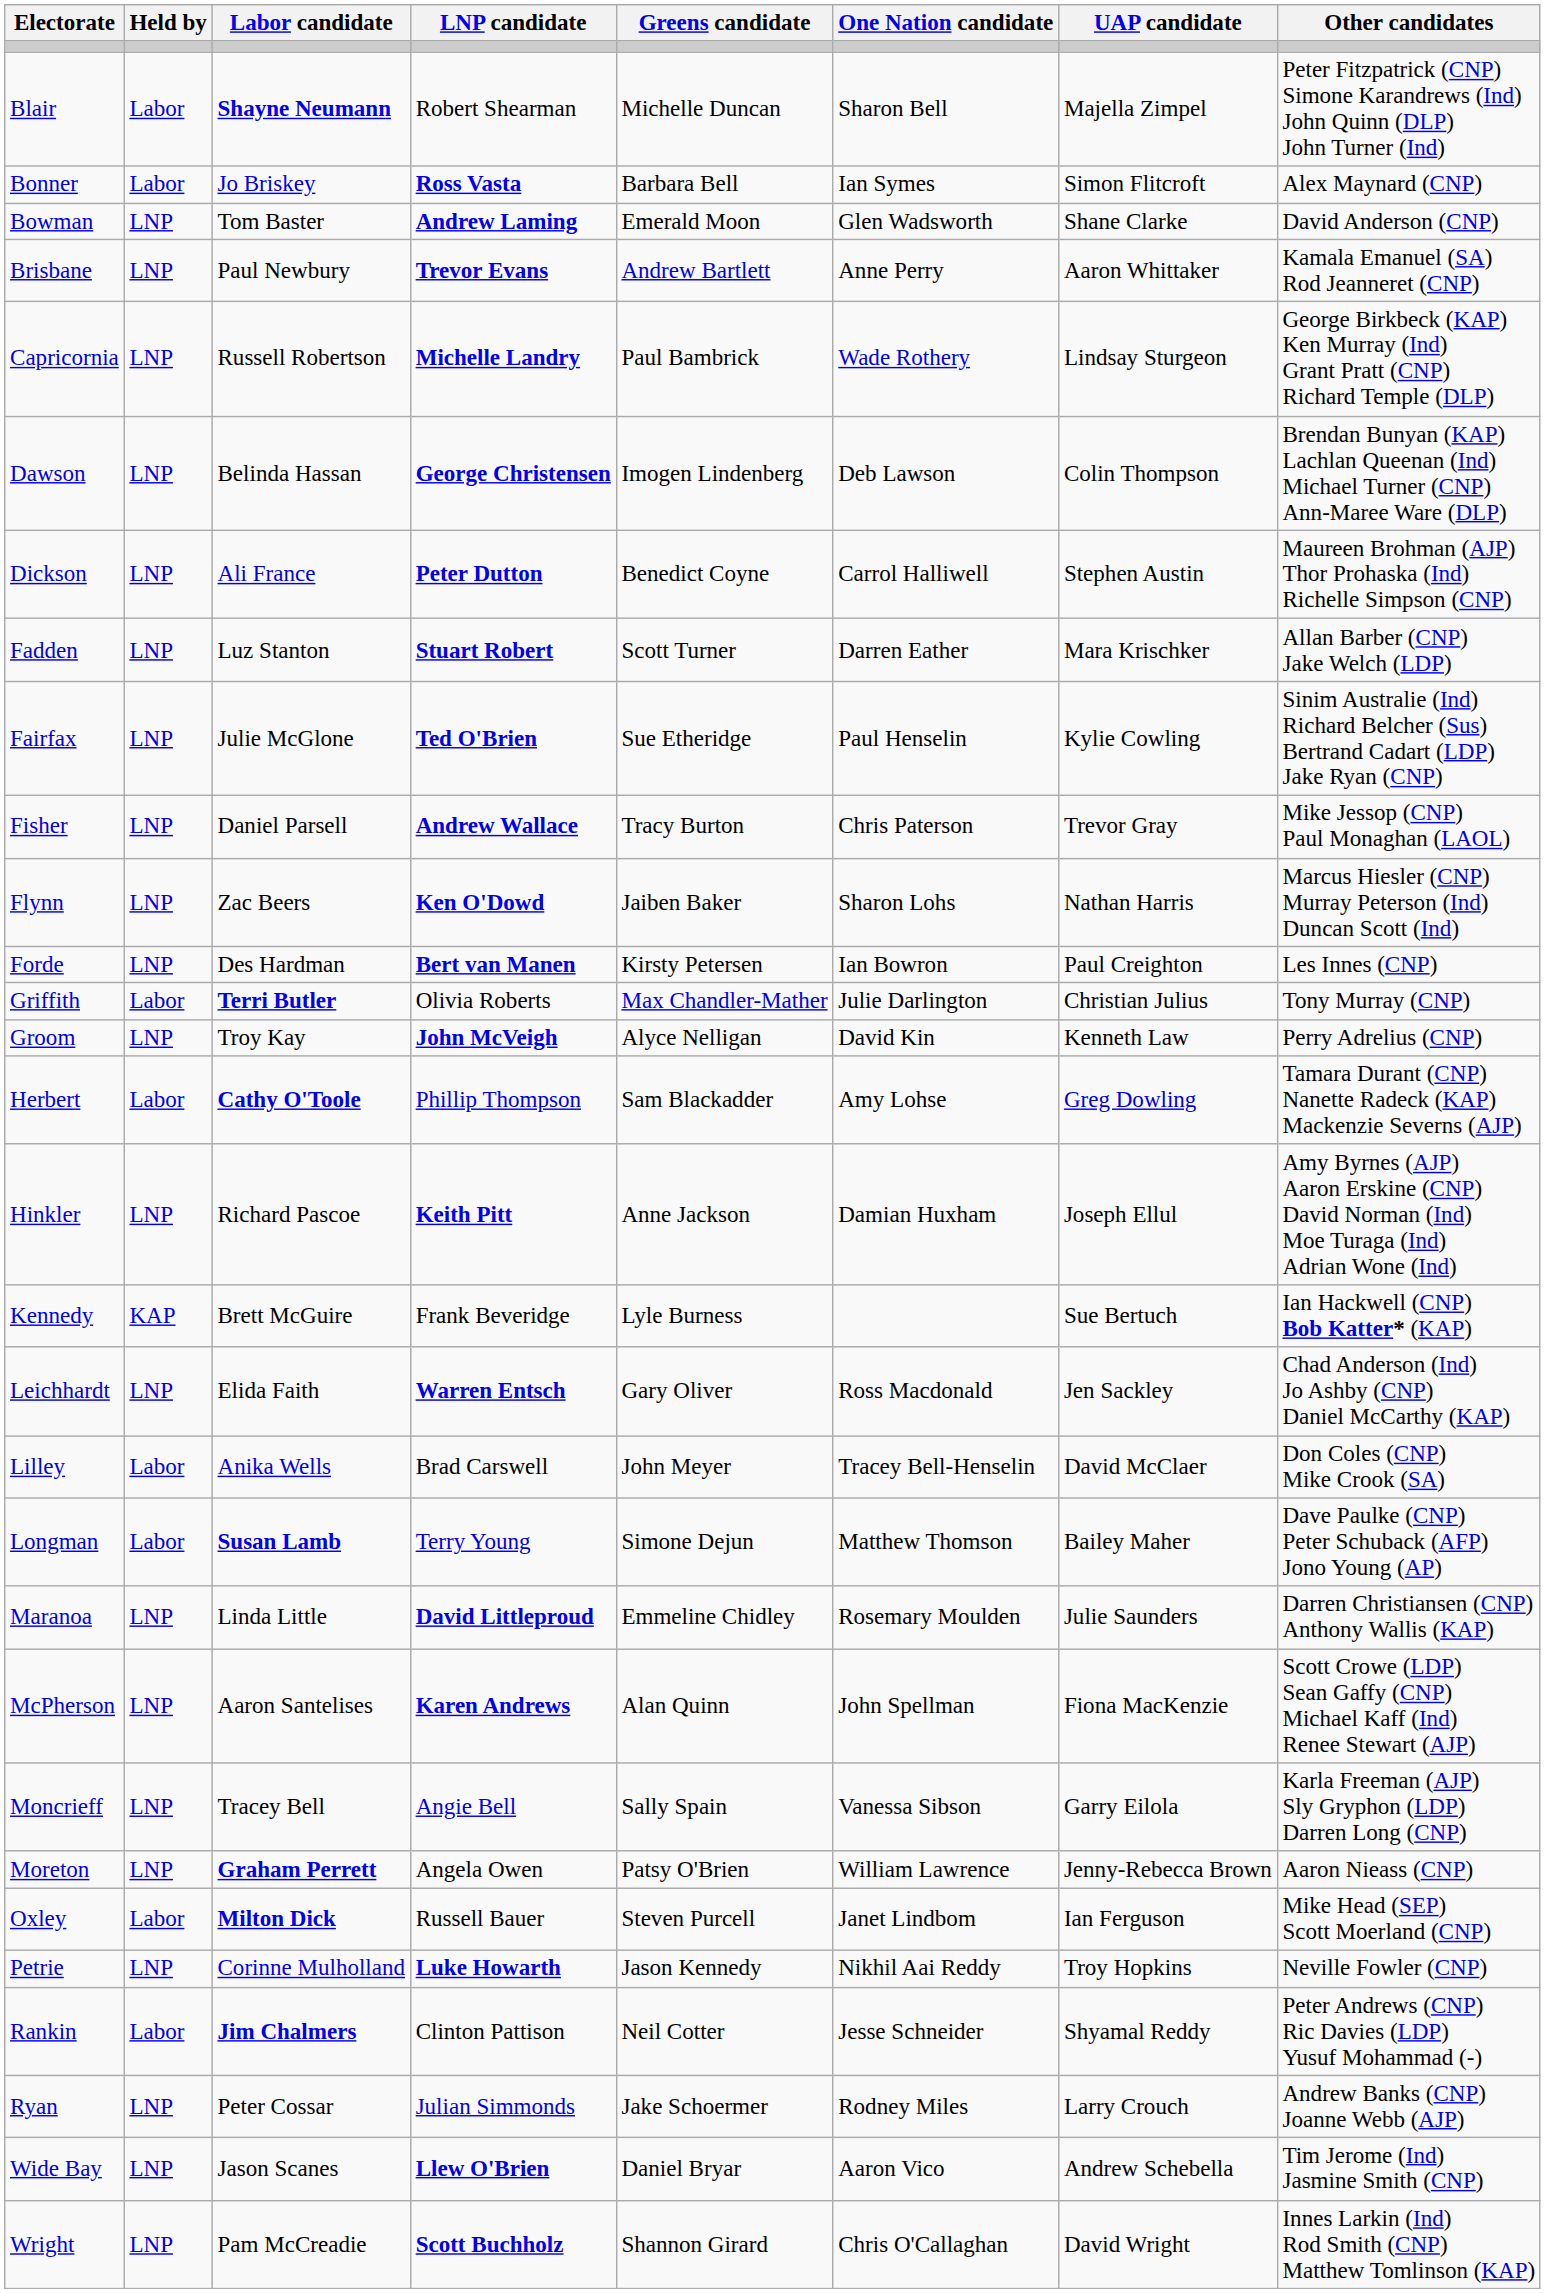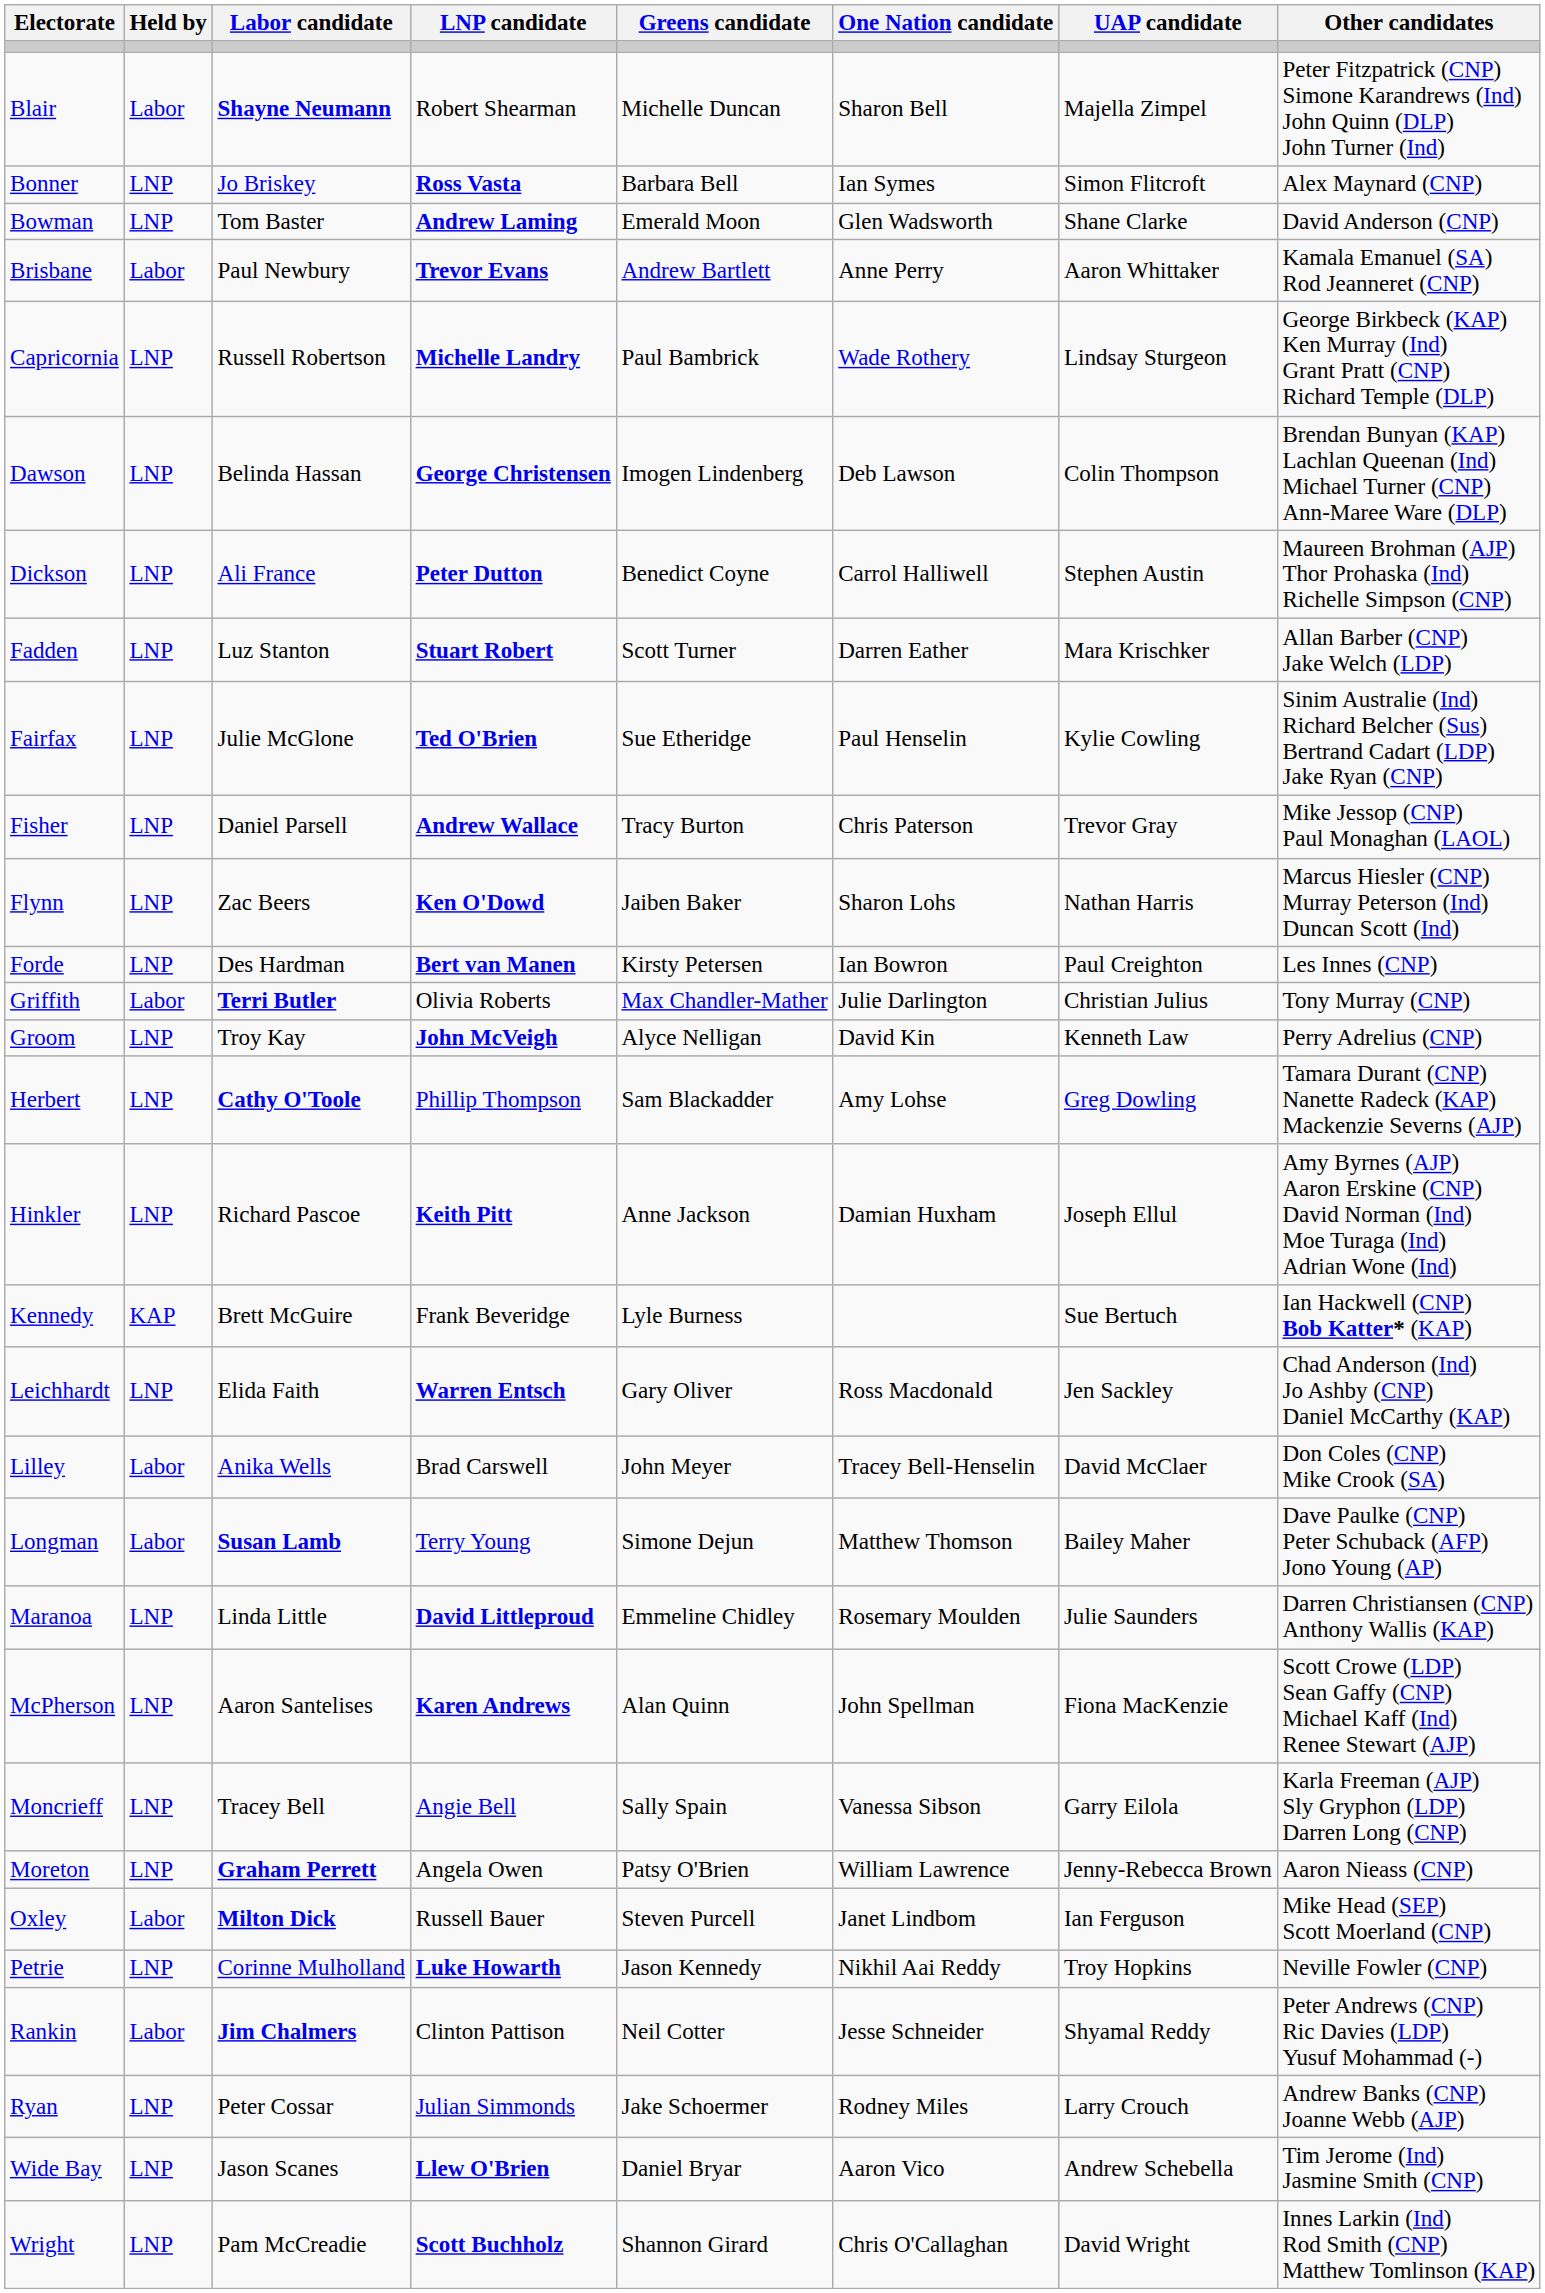Bonner | Held by: Labor -> LNP
Brisbane | Held by: LNP -> Labor
Herbert | Held by: Labor -> LNP
